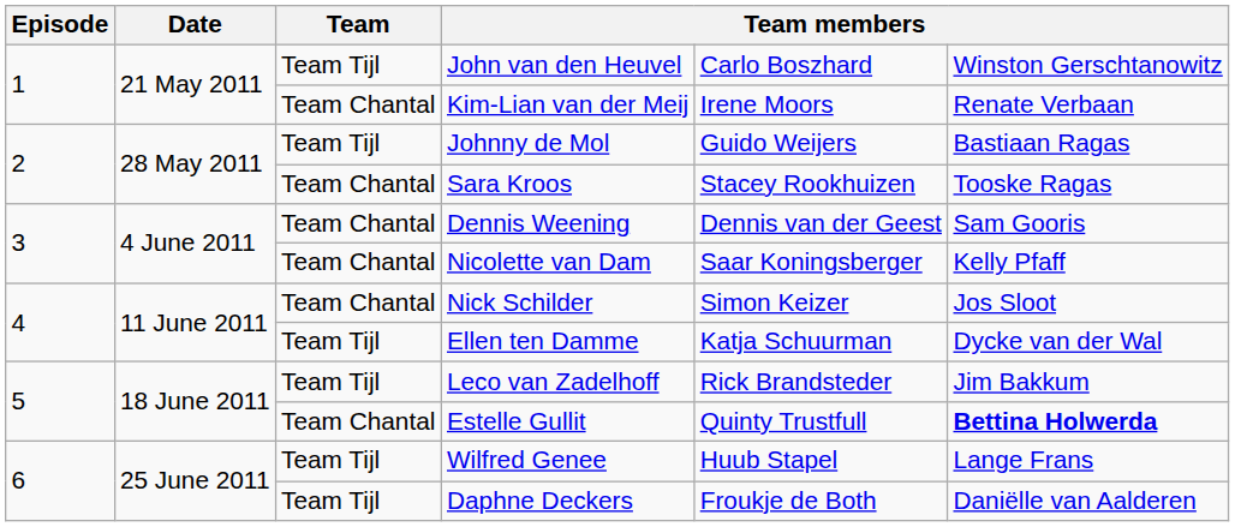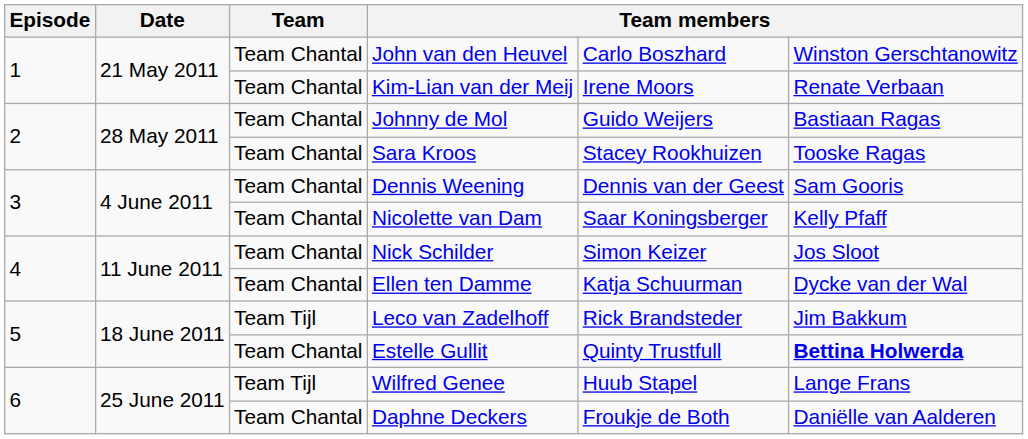John van den Heuvel | Team: Team Tijl -> Team Chantal
Johnny de Mol | Team: Team Tijl -> Team Chantal
Ellen ten Damme | Team: Team Tijl -> Team Chantal
Daphne Deckers | Team: Team Tijl -> Team Chantal
